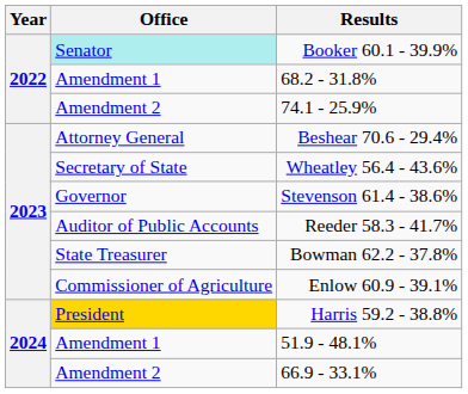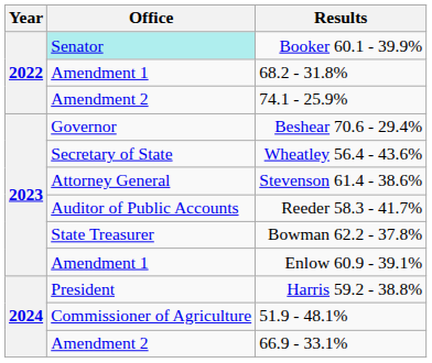Beshear 70.6 - 29.4% | Office: Attorney General -> Governor
Stevenson 61.4 - 38.6% | Office: Governor -> Attorney General
Enlow 60.9 - 39.1% | Office: Commissioner of Agriculture -> Amendment 1
Harris 59.2 - 38.8% | Office: gold background -> no background
51.9 - 48.1% | Office: Amendment 1 -> Commissioner of Agriculture
